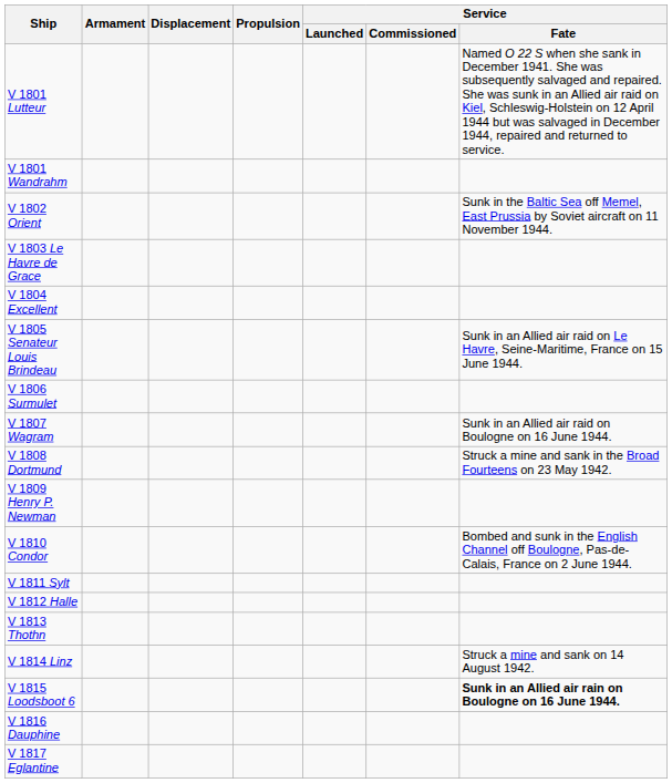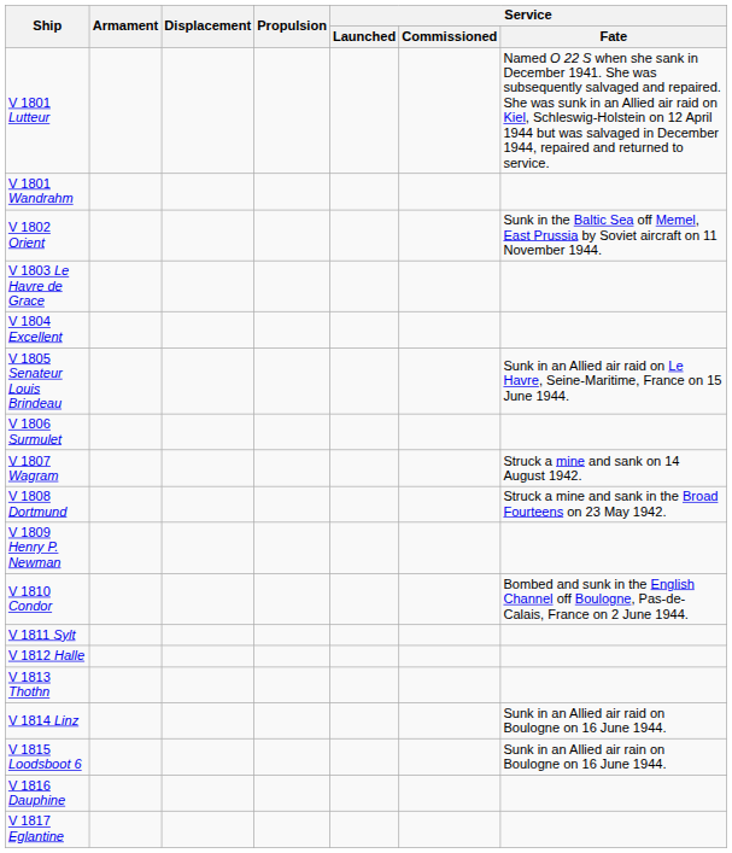V 1807 Wagram | Service / Fate: Sunk in an Allied air raid on Boulogne on 16 June 1944. -> Struck a mine and sank on 14 August 1942.
V 1814 Linz | Service / Fate: Struck a mine and sank on 14 August 1942. -> Sunk in an Allied air raid on Boulogne on 16 June 1944.
V 1815 Loodsboot 6 | Service / Fate: bold -> normal
